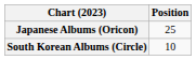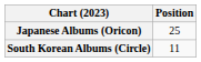South Korean Albums (Circle) | Position: 10 -> 11
